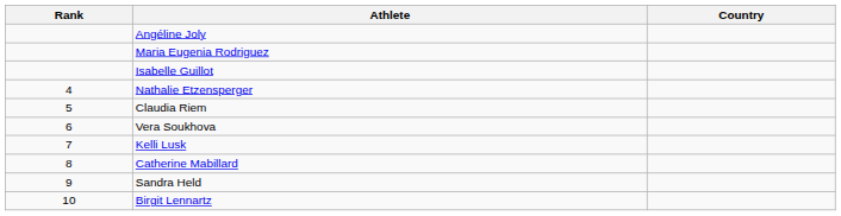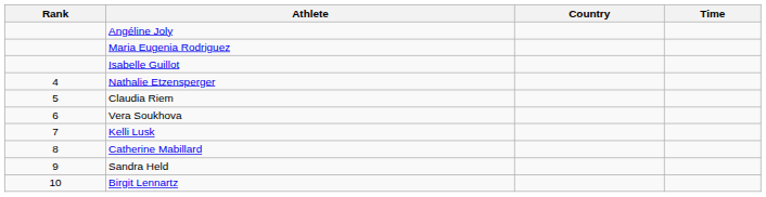+ column: Time
